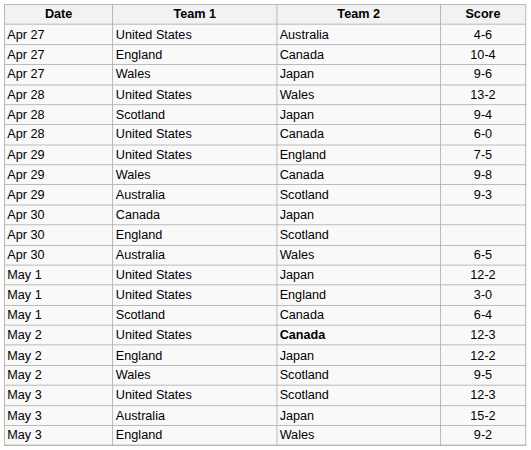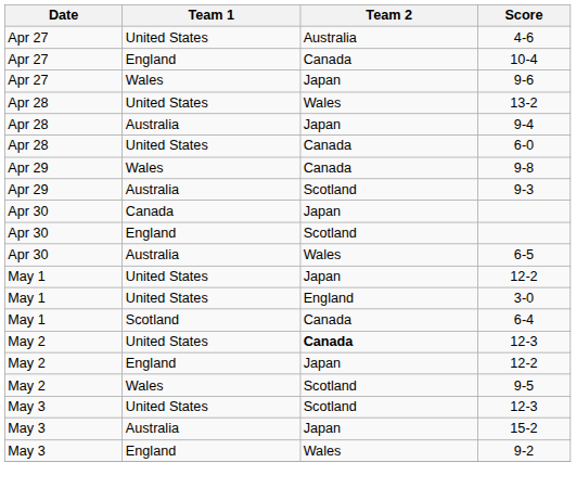9-4 | Team 1: Scotland -> Australia
- row: Apr 29 | United States | England | 7-5
